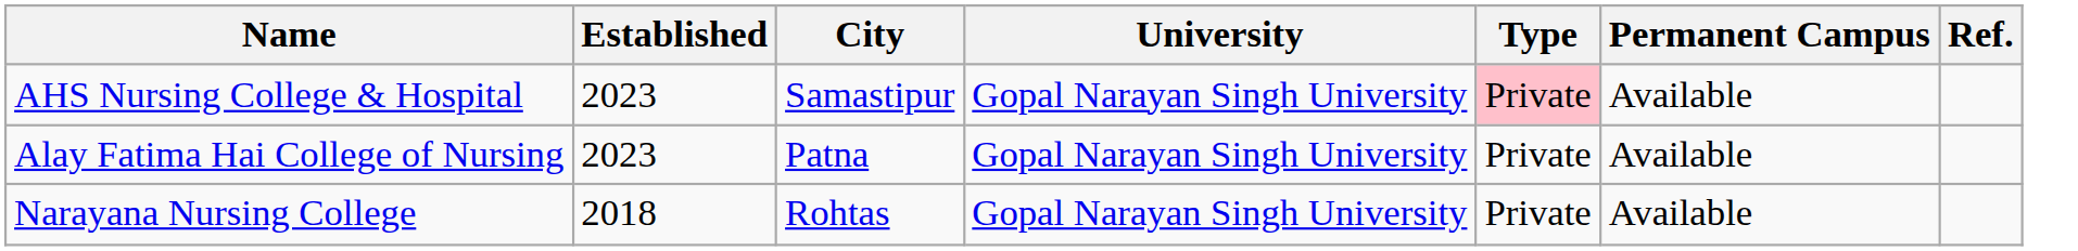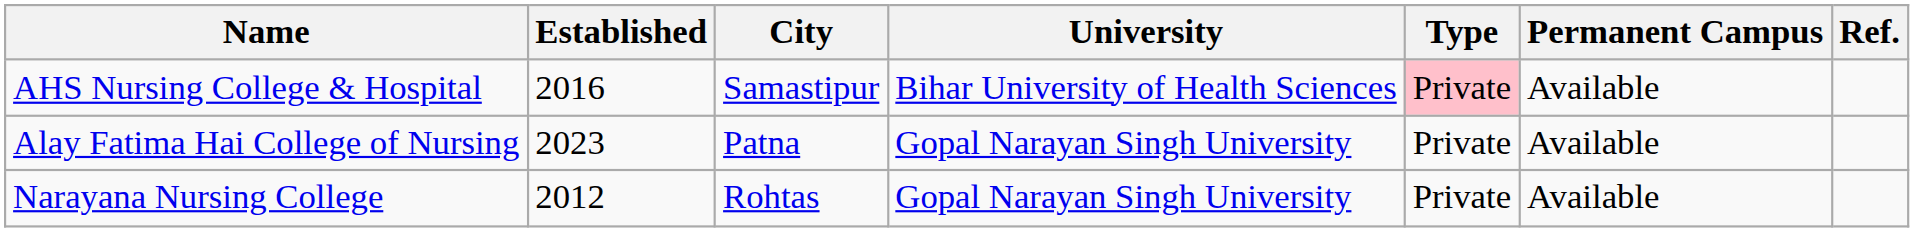AHS Nursing College & Hospital | Established: 2023 -> 2016
AHS Nursing College & Hospital | University: Gopal Narayan Singh University -> Bihar University of Health Sciences
Narayana Nursing College | Established: 2018 -> 2012
